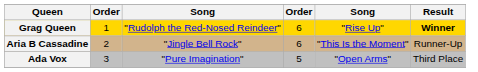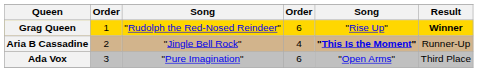Aria B Cassadine | column 4: 6 -> 4
Aria B Cassadine | column 5: normal -> bold
Ada Vox | column 4: 5 -> 6
